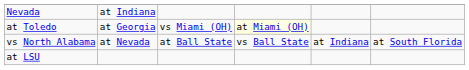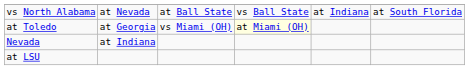rows swapped: vs North Alabama <-> Nevada
